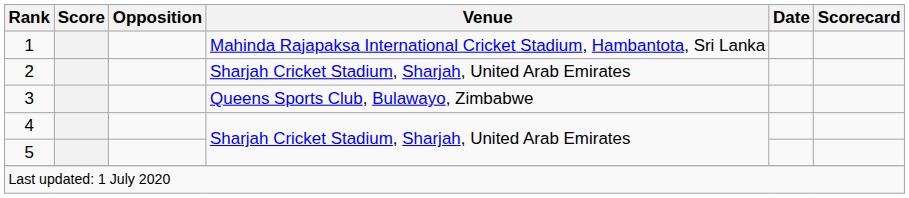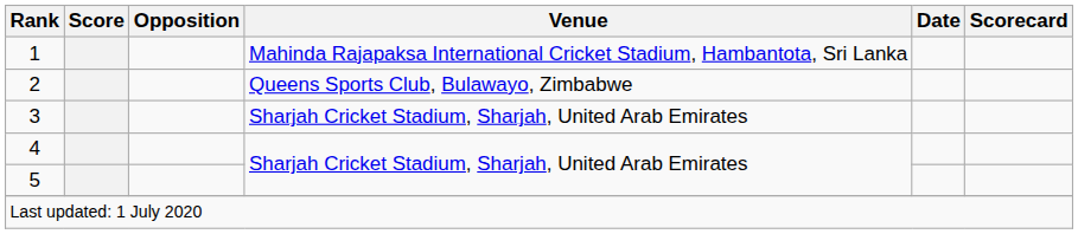2 | Venue: Sharjah Cricket Stadium, Sharjah, United Arab Emirates -> Queens Sports Club, Bulawayo, Zimbabwe
3 | Venue: Queens Sports Club, Bulawayo, Zimbabwe -> Sharjah Cricket Stadium, Sharjah, United Arab Emirates
